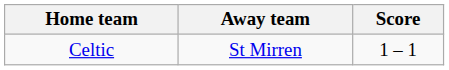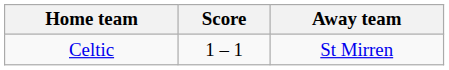columns swapped: Score <-> Away team
